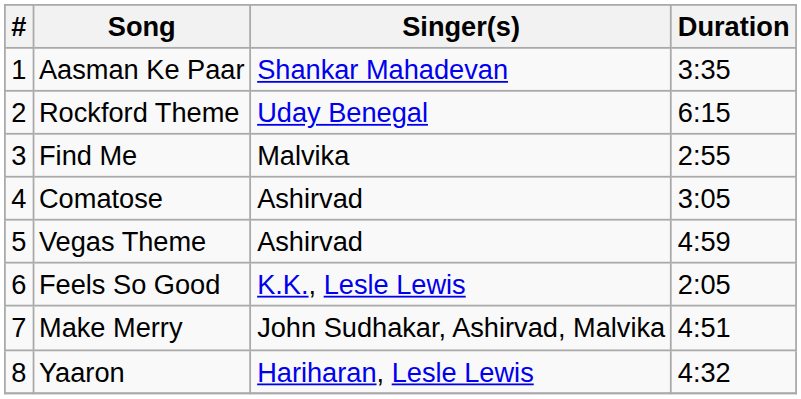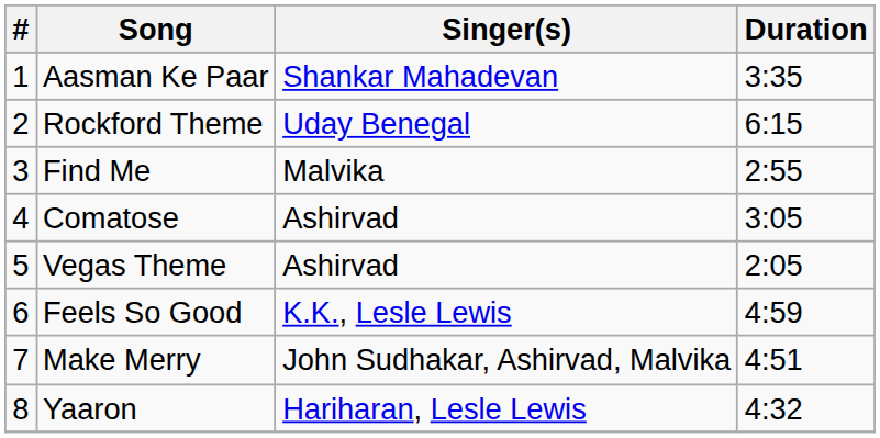Vegas Theme | Duration: 4:59 -> 2:05
Feels So Good | Duration: 2:05 -> 4:59
